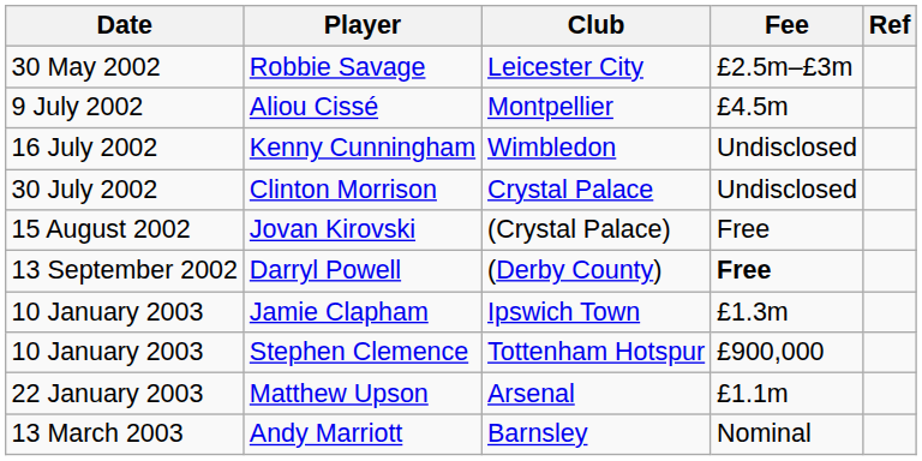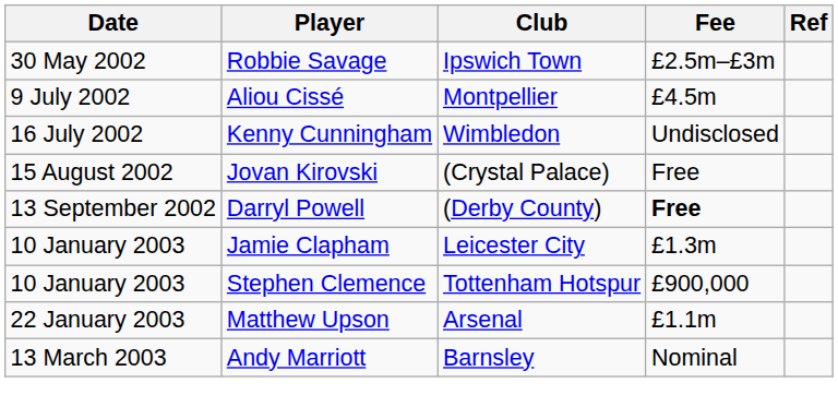Robbie Savage | Club: Leicester City -> Ipswich Town
- row: 30 July 2002 | Clinton Morrison | Crystal Palace | Undisclosed
Jamie Clapham | Club: Ipswich Town -> Leicester City
